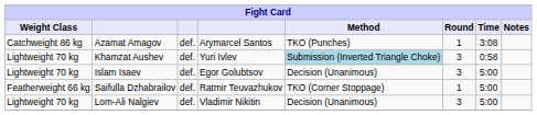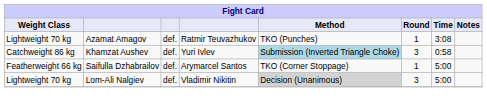Azamat Amagov | Weight Class: Catchweight 86 kg -> Lightweight 70 kg
Azamat Amagov | column 4: Arymarcel Santos -> Ratmir Teuvazhukov
Khamzat Aushev | Weight Class: Lightweight 70 kg -> Catchweight 86 kg
- row: Lightweight 70 kg | Islam Isaev | def. | Egor Golubtsov | Decision (Unanimous) | 3 | 5:00
Saifulla Dzhabrailov | column 4: Ratmir Teuvazhukov -> Arymarcel Santos
Lom-Ali Nalgiev | Method: no background -> lightgrey background
